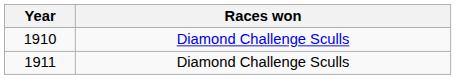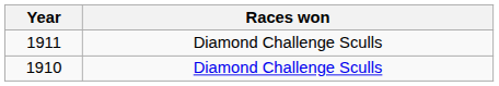rows swapped: 1910 <-> 1911
